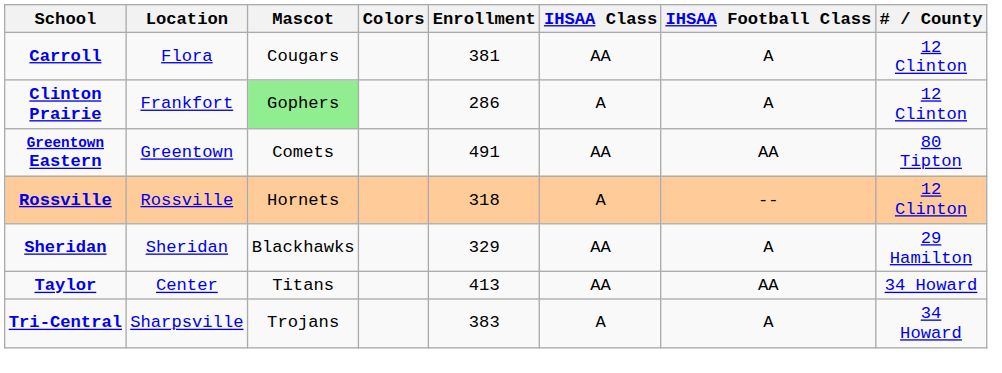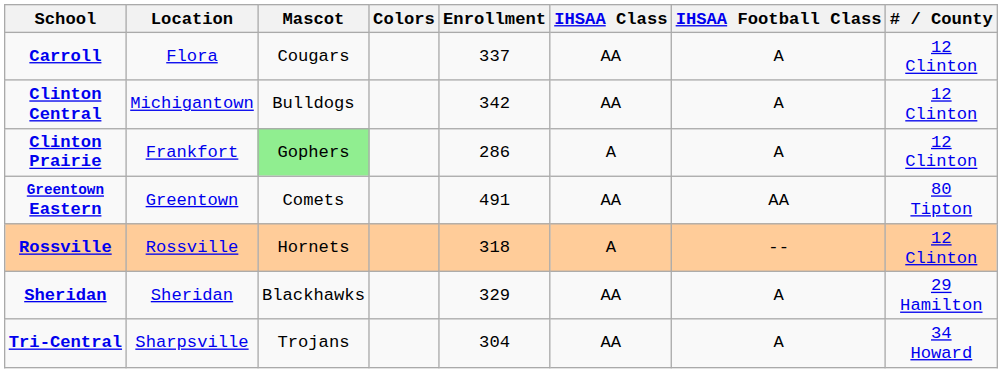Carroll | Enrollment: 381 -> 337
+ row: Clinton Central | Michigantown | Bulldogs | 342 | AA | A | 12 Clinton
- row: Taylor | Center | Titans | 413 | AA | AA | 34 Howard
Tri-Central | Enrollment: 383 -> 304
Tri-Central | IHSAA Class: A -> AA
